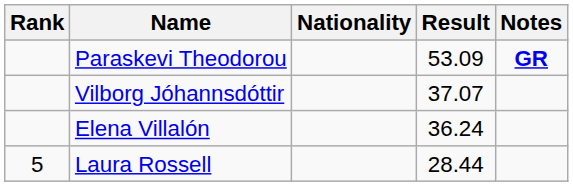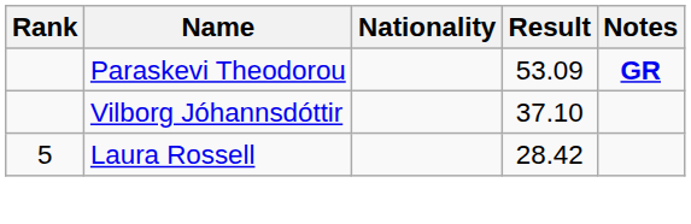Vilborg Jóhannsdóttir | Result: 37.07 -> 37.10
- row: Elena Villalón | 36.24
Laura Rossell | Result: 28.44 -> 28.42
